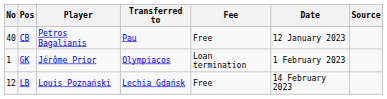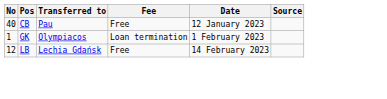- column: Player | Petros Bagalianis | Jérôme Prior | Louis Poznański
